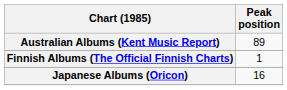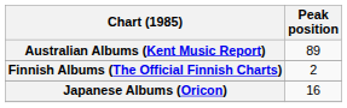Finnish Albums (The Official Finnish Charts) | Peak position: 1 -> 2
